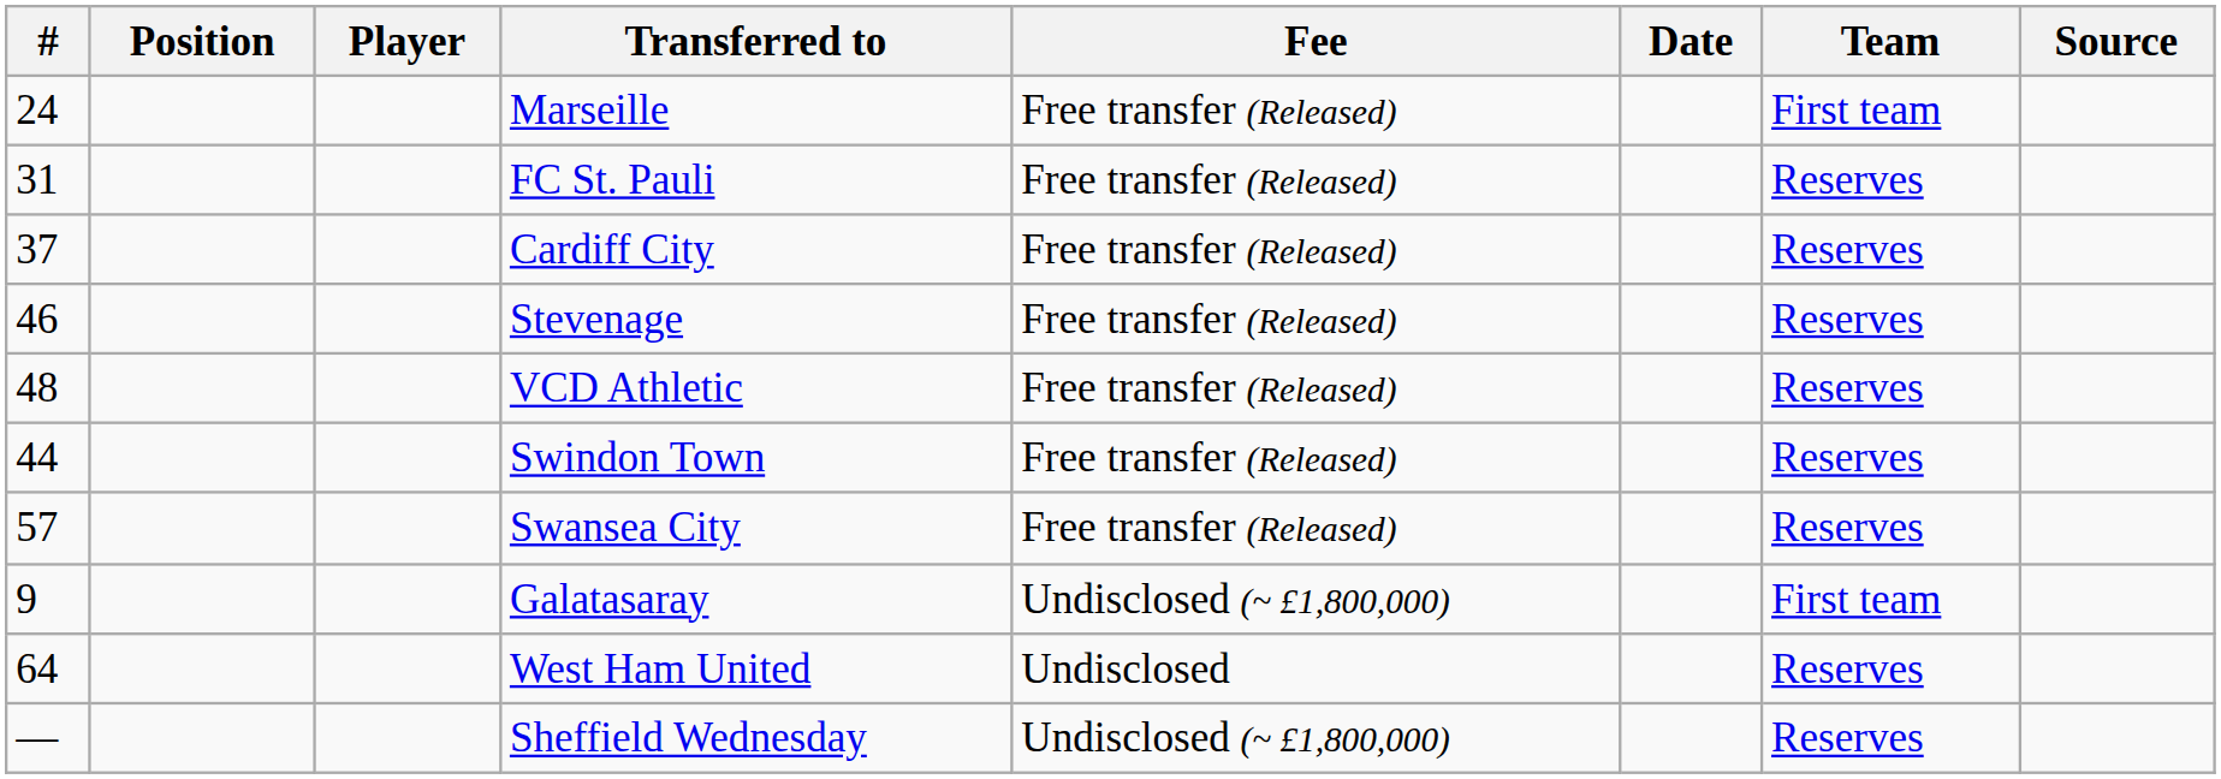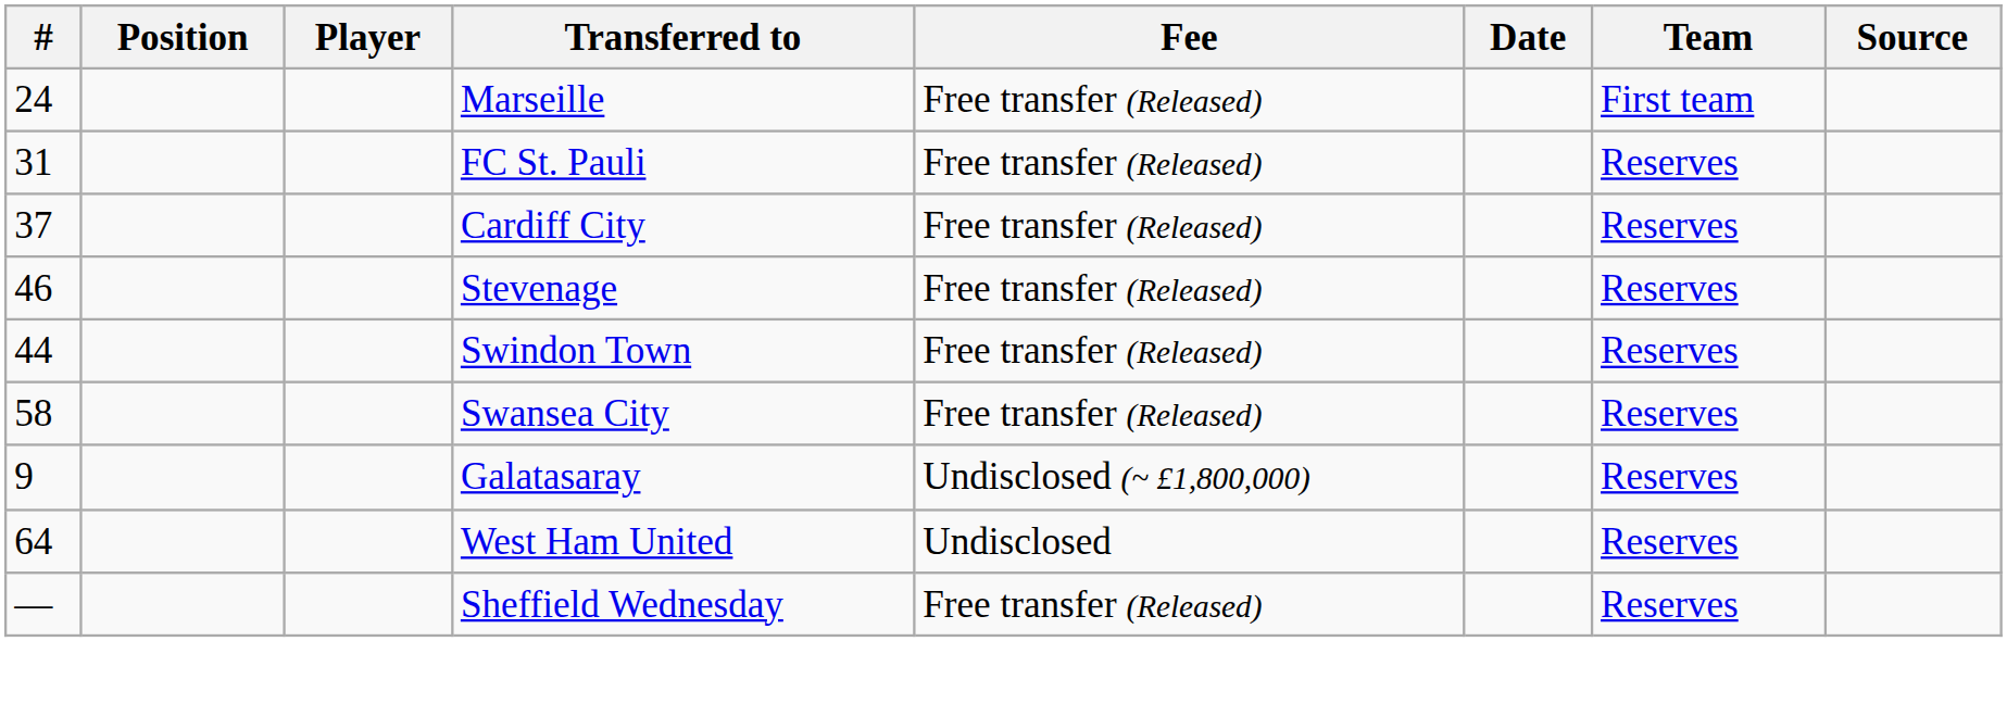- row: 48 | VCD Athletic | Free transfer (Released) | Reserves
Swansea City | #: 57 -> 58
Galatasaray | Team: First team -> Reserves
Sheffield Wednesday | Fee: Undisclosed (~ £1,800,000) -> Free transfer (Released)
